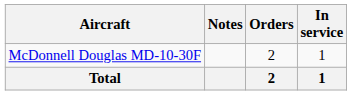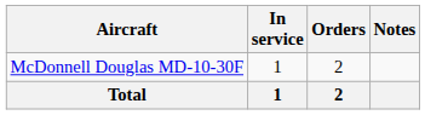columns swapped: In service <-> Notes
